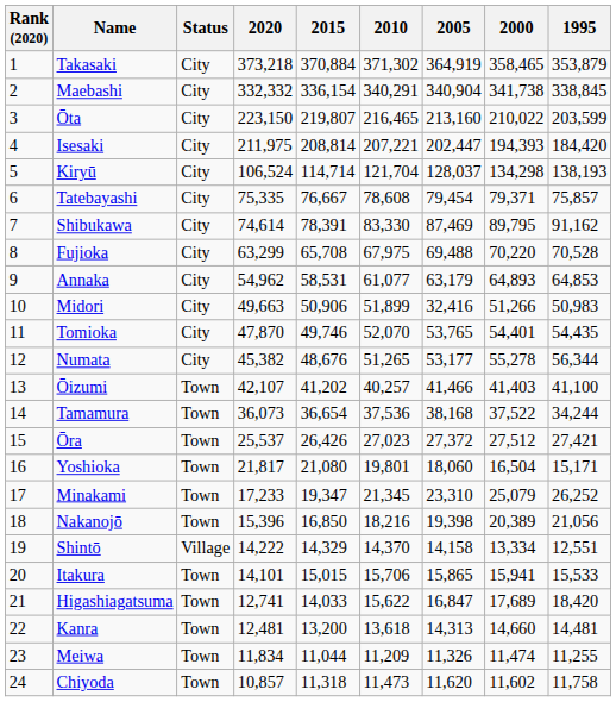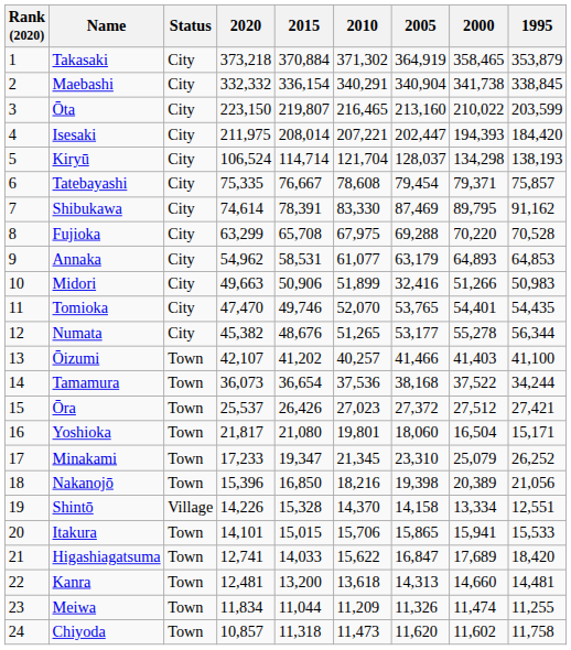Isesaki | 2015: 208,814 -> 208,014
Fujioka | 2005: 69,488 -> 69,288
Tomioka | 2020: 47,870 -> 47,470
Shintō | 2020: 14,222 -> 14,226
Shintō | 2015: 14,329 -> 15,328
